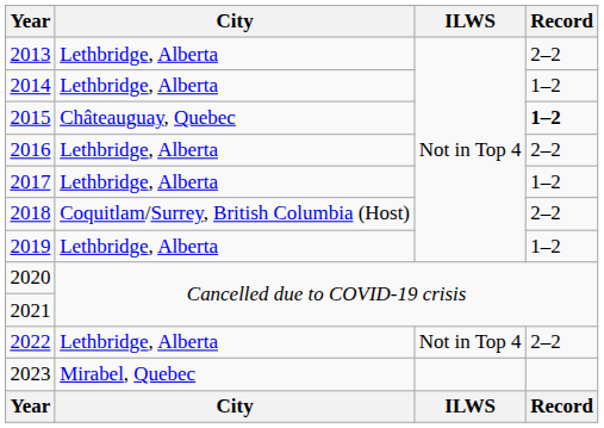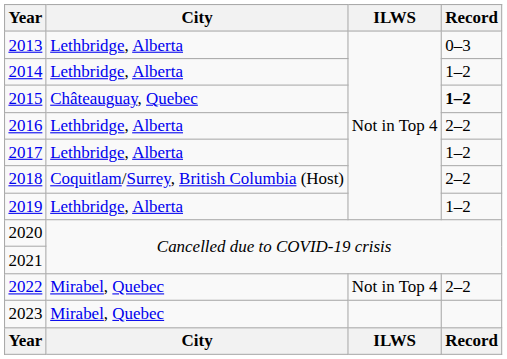2013 | Record: 2–2 -> 0–3
2022 | City: Lethbridge, Alberta -> Mirabel, Quebec
